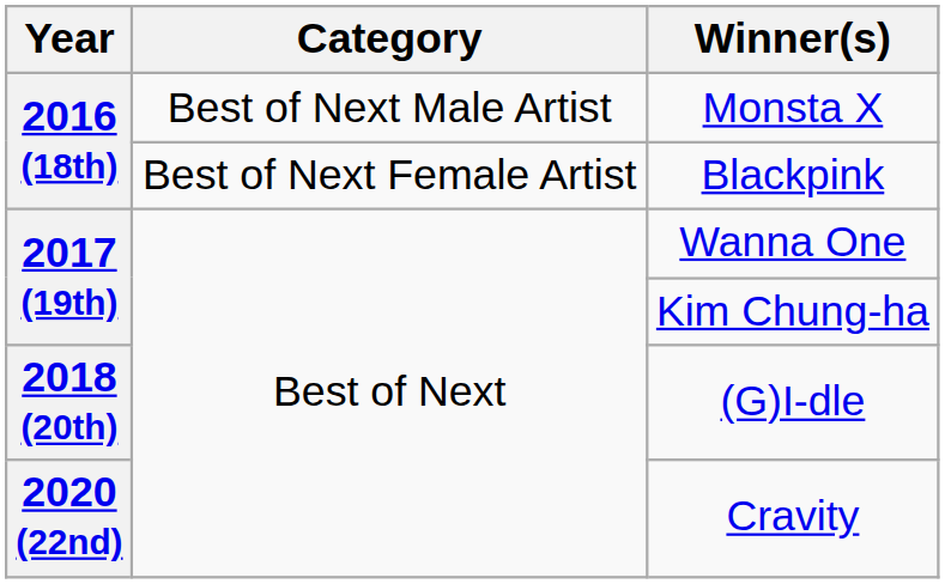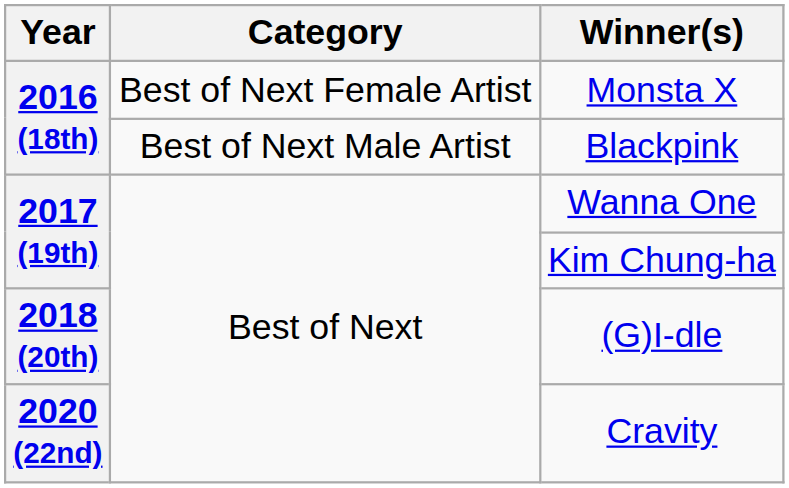Monsta X | Category: Best of Next Male Artist -> Best of Next Female Artist
Blackpink | Category: Best of Next Female Artist -> Best of Next Male Artist
